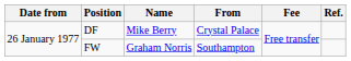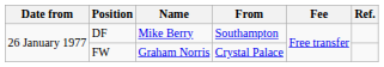DF | From: Crystal Palace -> Southampton
FW | From: Southampton -> Crystal Palace
